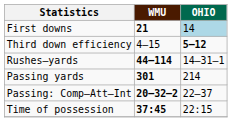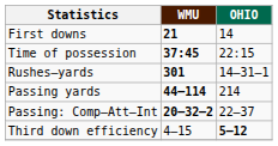First downs | OHIO: lightblue background -> no background
rows swapped: Third down efficiency <-> Time of possession
Rushes–yards | WMU: 44–114 -> 301
Passing yards | WMU: 301 -> 44–114
